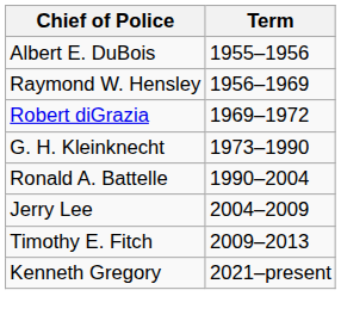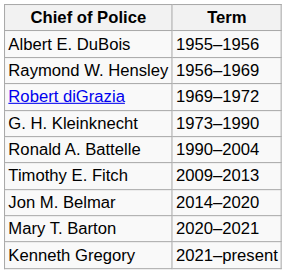- row: Jerry Lee | 2004–2009
+ row: Jon M. Belmar | 2014–2020
+ row: Mary T. Barton | 2020–2021
